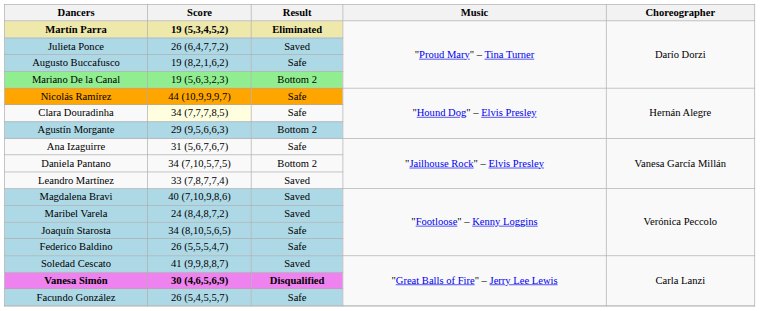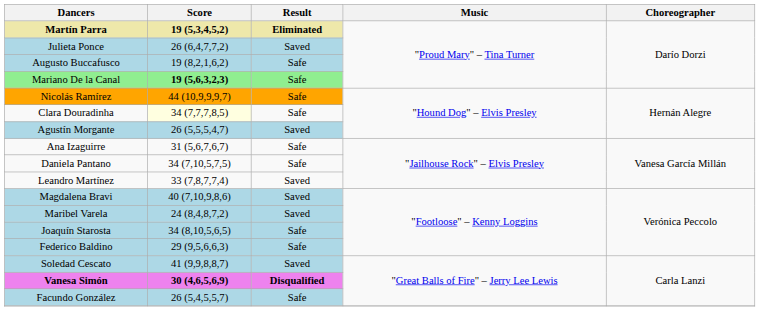Mariano De la Canal | Score: normal -> bold
Mariano De la Canal | Result: Bottom 2 -> Safe
Agustín Morgante | Score: 29 (9,5,6,6,3) -> 26 (5,5,5,4,7)
Agustín Morgante | Result: Bottom 2 -> Saved
Daniela Pantano | Result: Bottom 2 -> Safe
Federico Baldino | Score: 26 (5,5,5,4,7) -> 29 (9,5,6,6,3)
